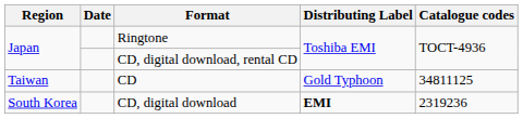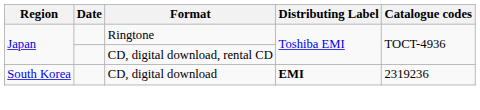- row: Taiwan | CD | Gold Typhoon | 34811125
